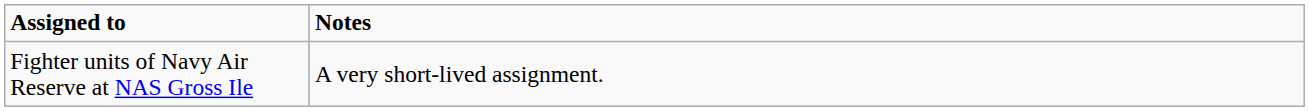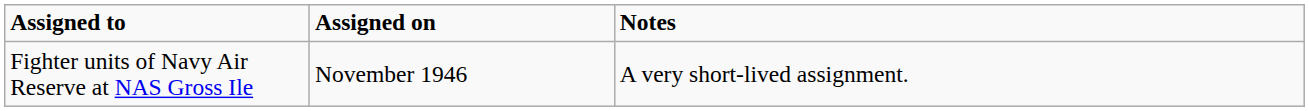+ column: Assigned on | November 1946
